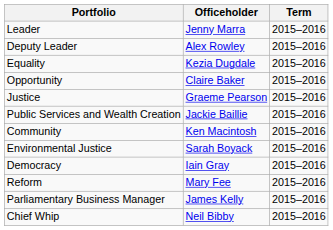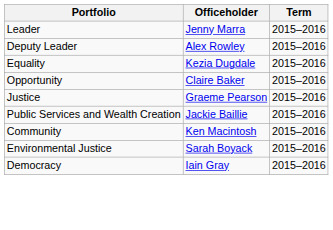- row: Reform | Mary Fee | 2015–2016
- row: Parliamentary Business Manager | James Kelly | 2015–2016
- row: Chief Whip | Neil Bibby | 2015–2016
